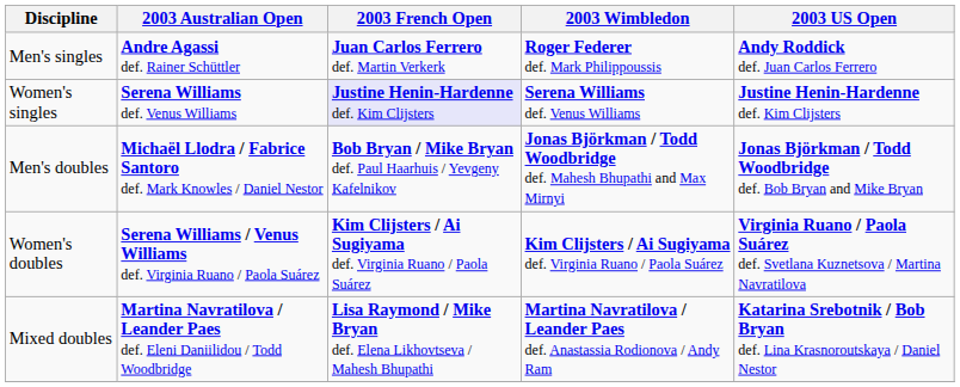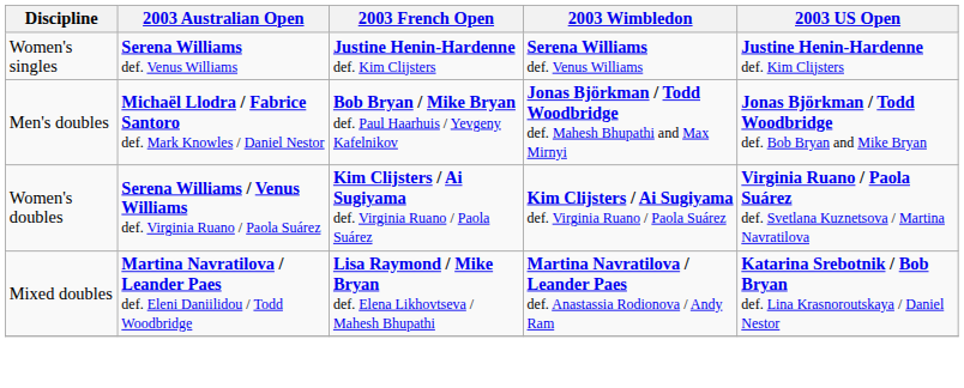- row: Men's singles | Andre Agassi def. Rainer Schüttler | Juan Carlos Ferrero def. Martin Verkerk | Roger Federer def. Mark Philippoussis | Andy Roddick def. Juan Carlos Ferrero
Women's singles | 2003 French Open: lavender background -> no background
